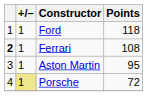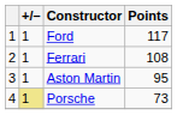Ford | Points: 118 -> 117
Ferrari | column 1: bold -> normal
Porsche | Points: 72 -> 73
